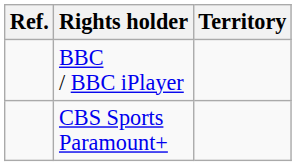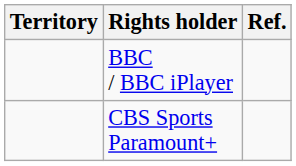columns swapped: Territory <-> Ref.
